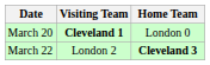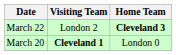rows swapped: March 20 <-> March 22
